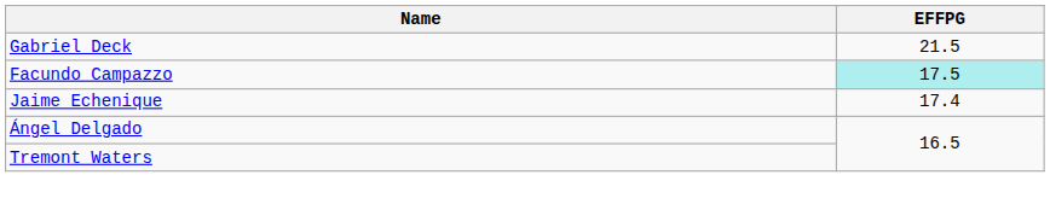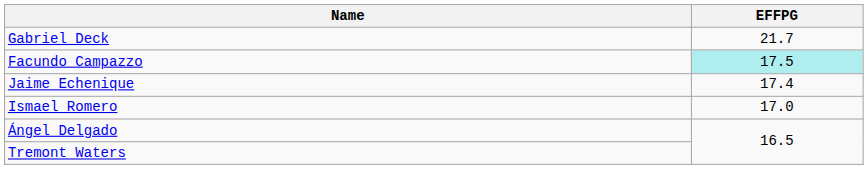Gabriel Deck | EFFPG: 21.5 -> 21.7
+ row: Ismael Romero | 17.0
